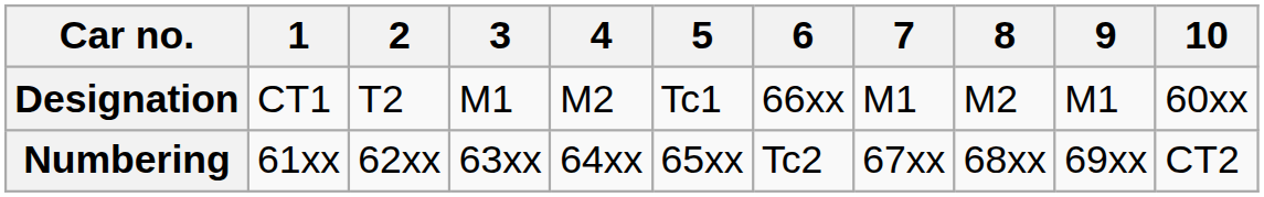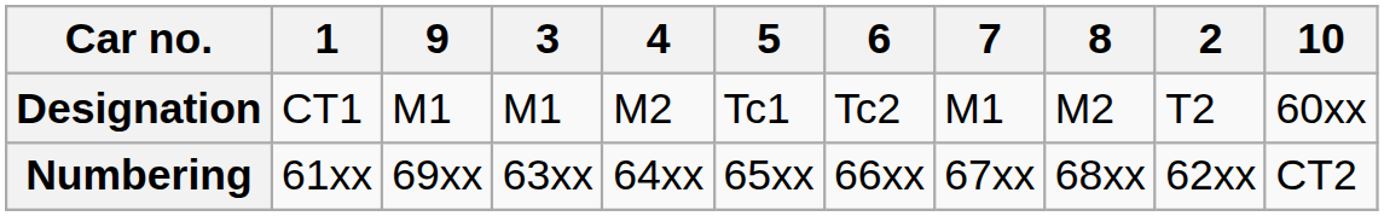columns swapped: 2 <-> 9
Designation | 6: 66xx -> Tc2
Numbering | 6: Tc2 -> 66xx
